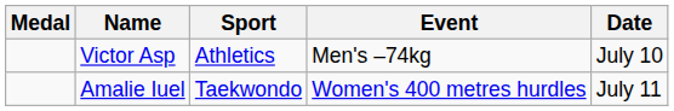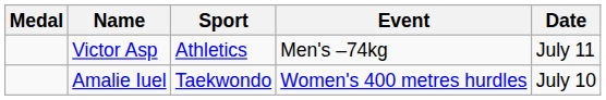Victor Asp | Date: July 10 -> July 11
Amalie Iuel | Date: July 11 -> July 10
